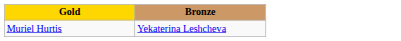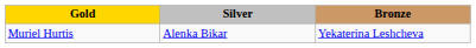+ column: Silver | Alenka Bikar
